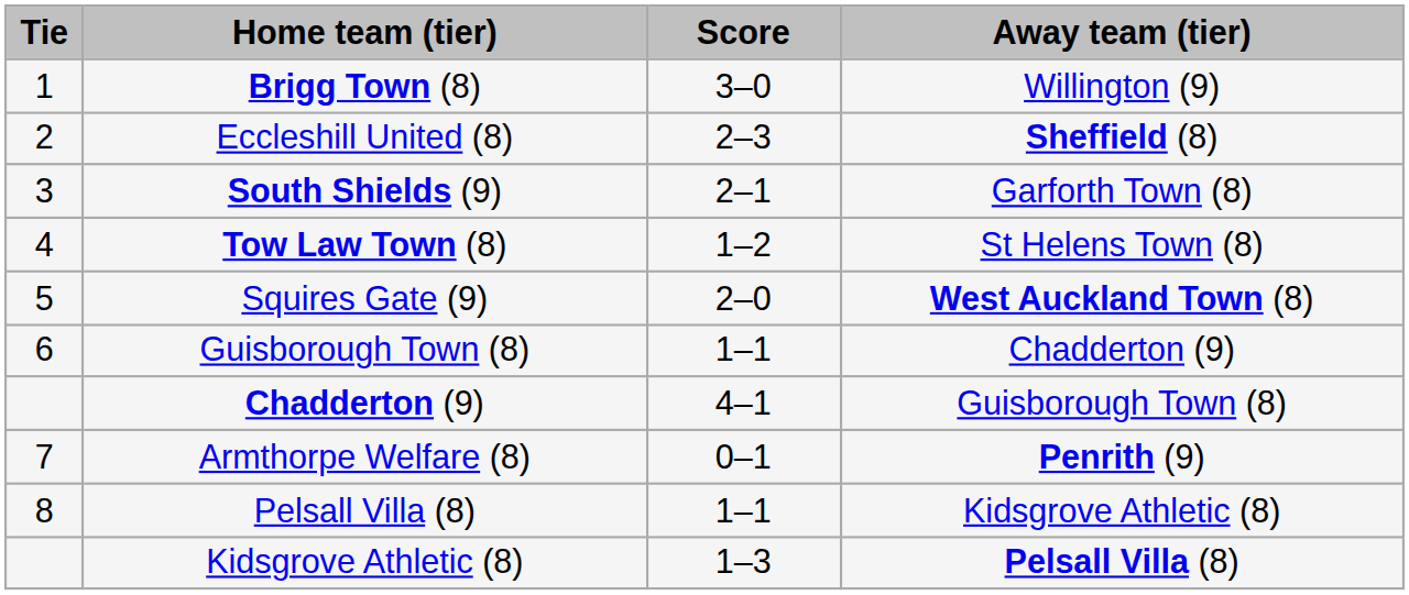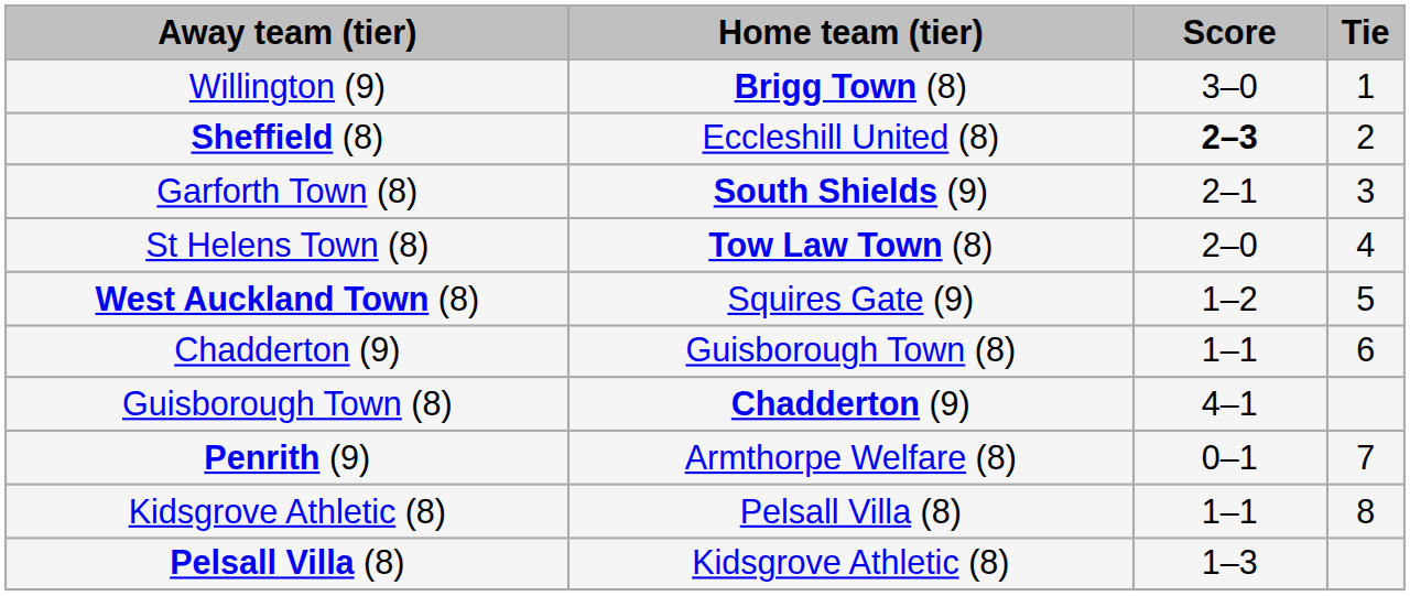columns swapped: Tie <-> Away team (tier)
Eccleshill United (8) | Score: normal -> bold
Tow Law Town (8) | Score: 1–2 -> 2–0
Squires Gate (9) | Score: 2–0 -> 1–2
